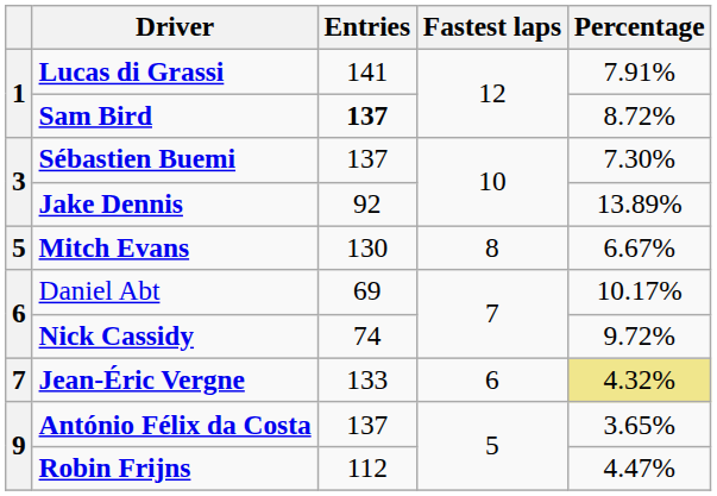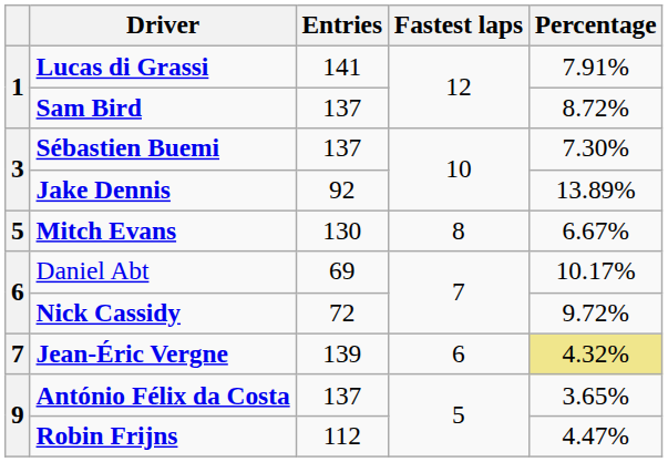Sam Bird | Entries: bold -> normal
Nick Cassidy | Entries: 74 -> 72
Jean-Éric Vergne | Entries: 133 -> 139
